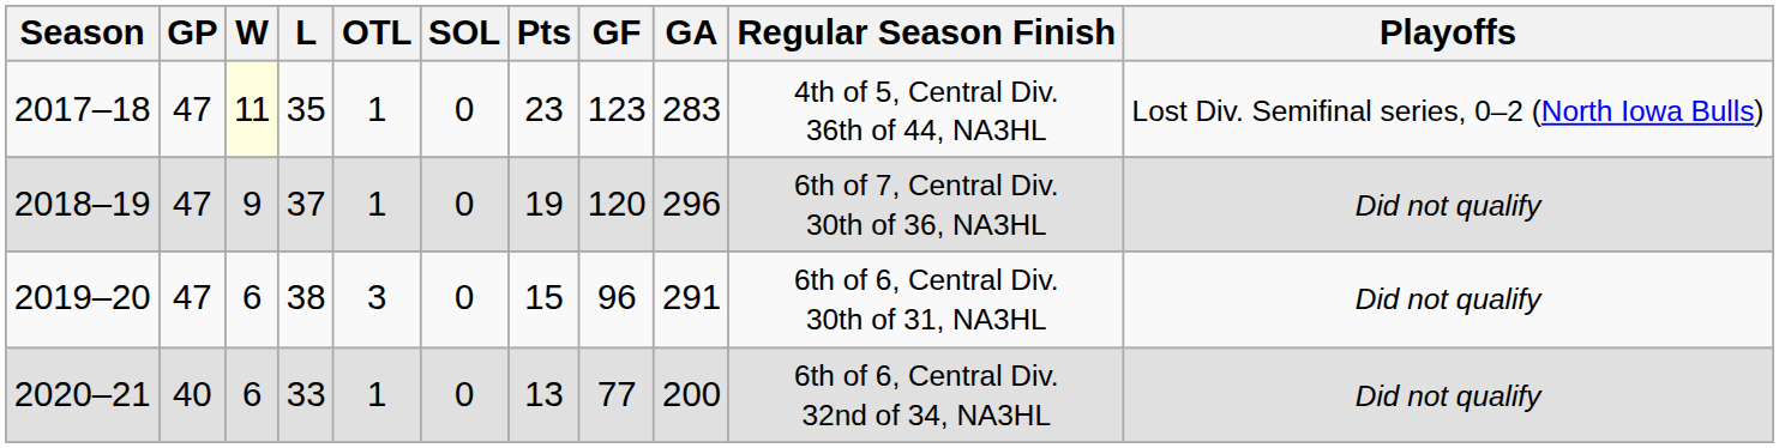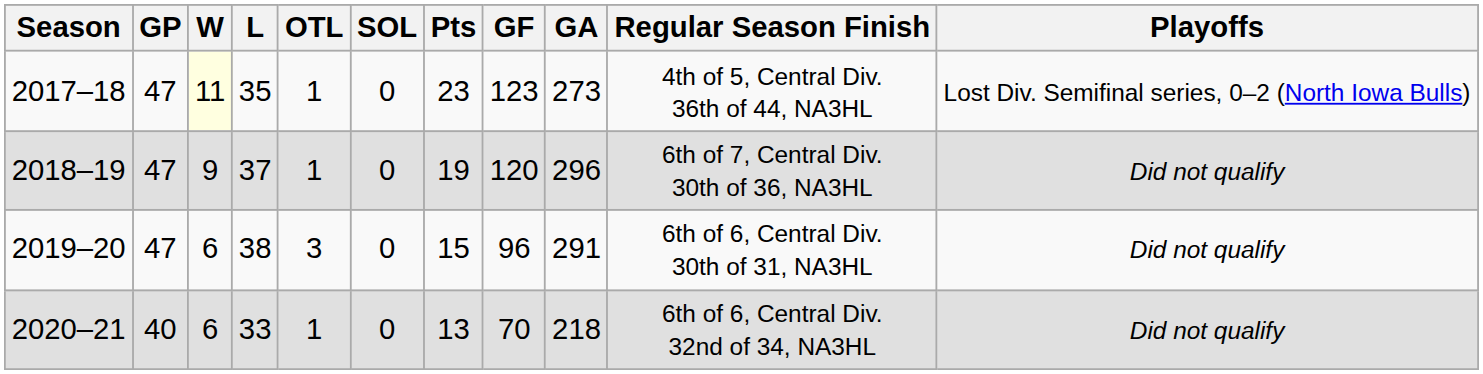2017–18 | GA: 283 -> 273
2020–21 | GF: 77 -> 70
2020–21 | GA: 200 -> 218
